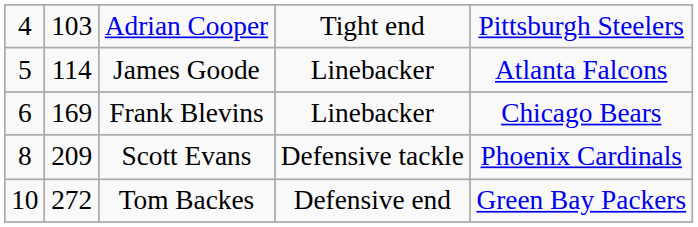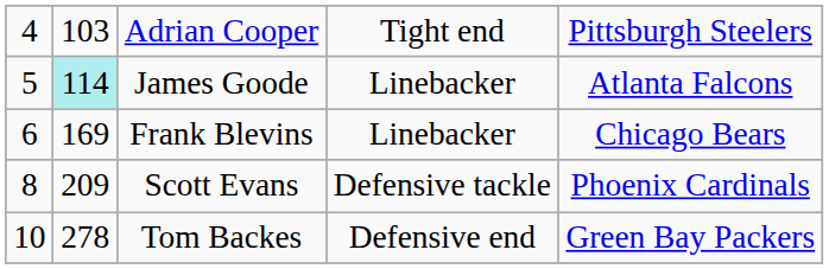James Goode | column 2: no background -> paleturquoise background
Tom Backes | column 2: 272 -> 278
